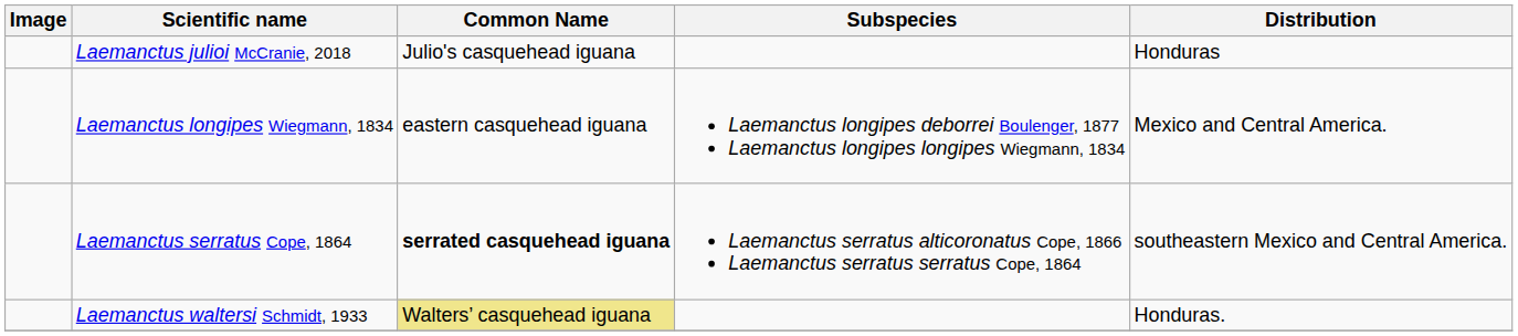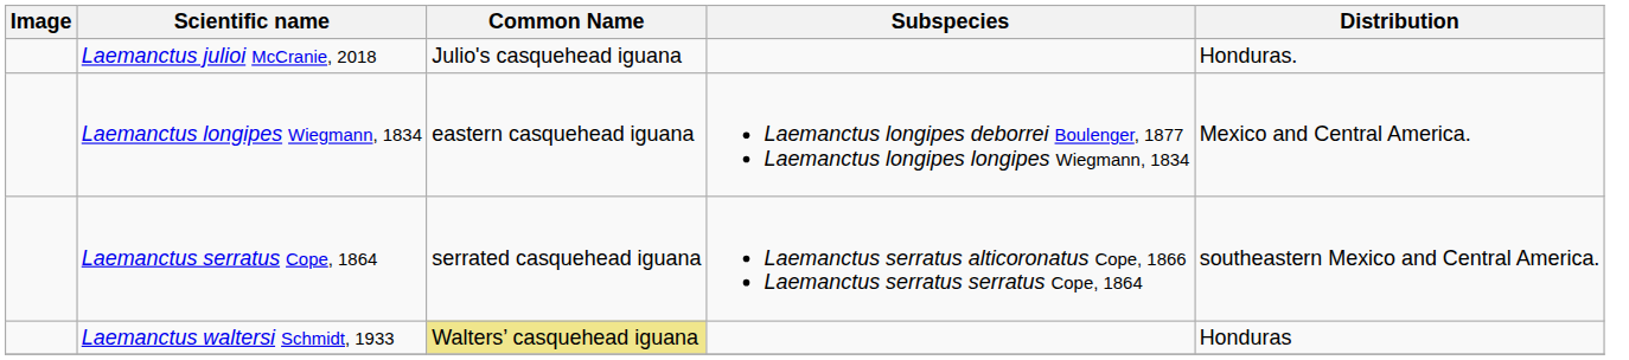Laemanctus julioi McCranie, 2018 | Distribution: Honduras -> Honduras.
Laemanctus serratus Cope, 1864 | Common Name: bold -> normal
Laemanctus waltersi Schmidt, 1933 | Distribution: Honduras. -> Honduras
